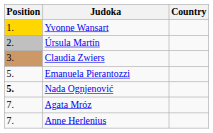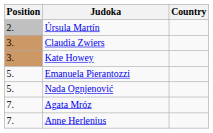- row: 1. | Yvonne Wansart
+ row: 3. | Kate Howey
Nada Ognjenović | Position: bold -> normal
